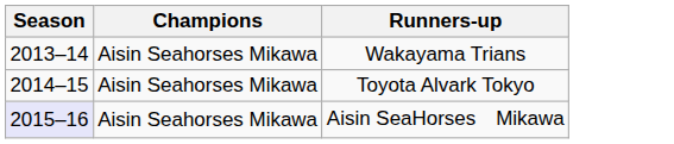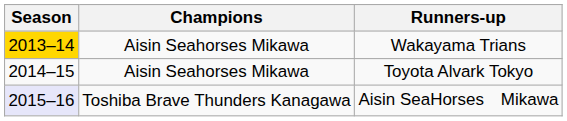Wakayama Trians | Season: no background -> gold background
Aisin SeaHorses Mikawa | Champions: Aisin Seahorses Mikawa -> Toshiba Brave Thunders Kanagawa
